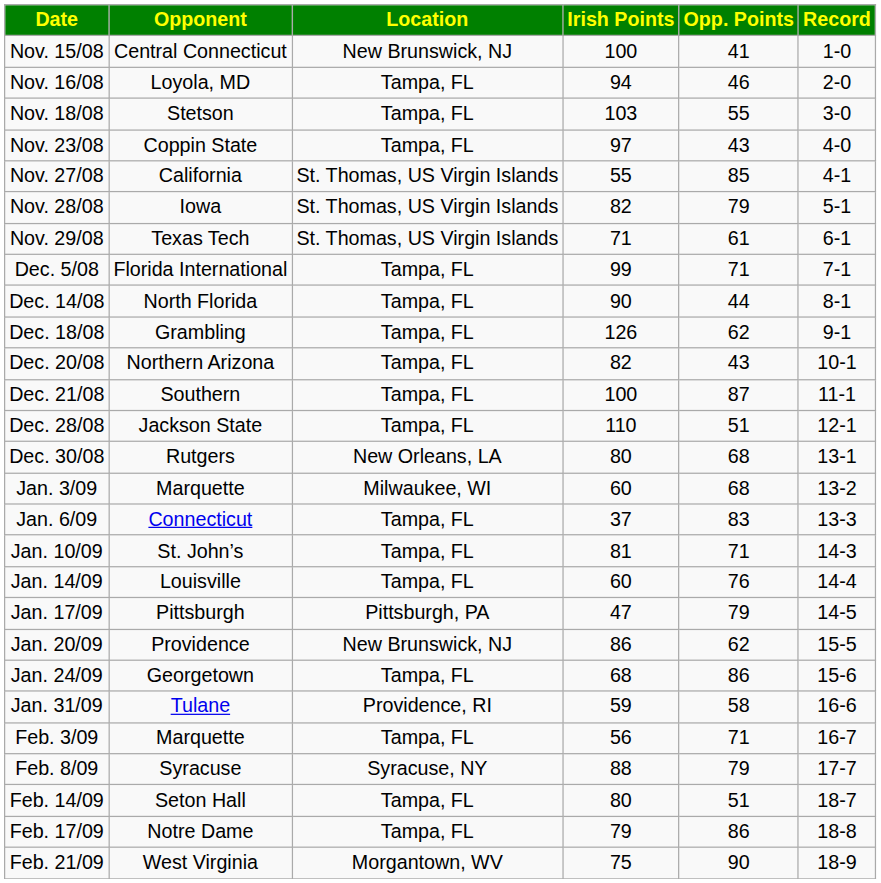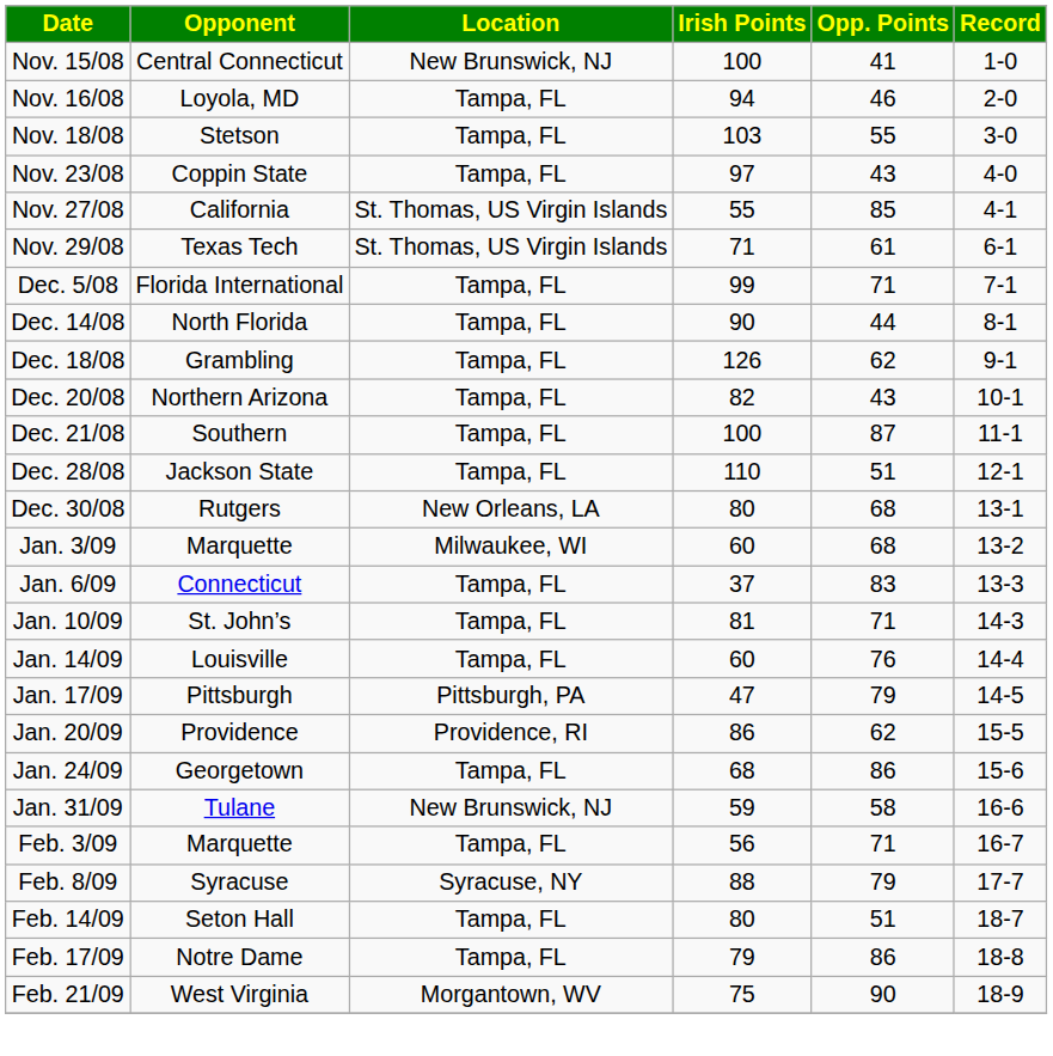- row: Nov. 28/08 | Iowa | St. Thomas, US Virgin Islands | 82 | 79 | 5-1
Jan. 20/09 | Location: New Brunswick, NJ -> Providence, RI
Jan. 31/09 | Location: Providence, RI -> New Brunswick, NJ
